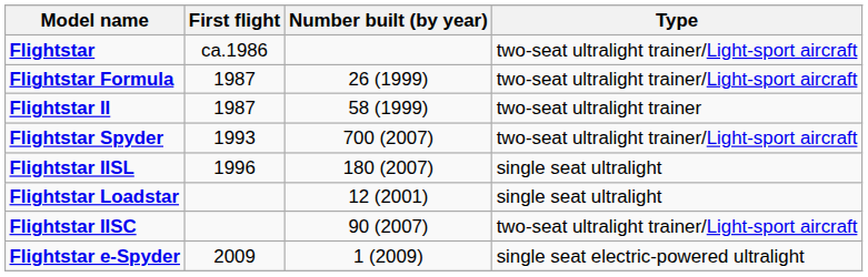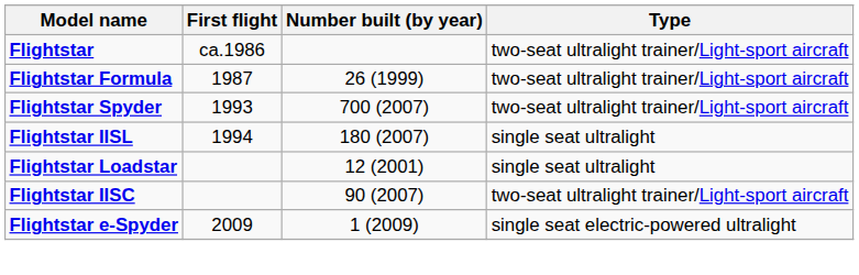- row: Flightstar II | 1987 | 58 (1999) | two-seat ultralight trainer
Flightstar IISL | First flight: 1996 -> 1994
